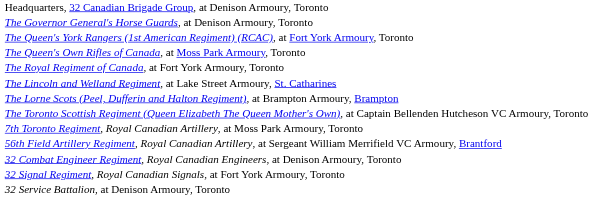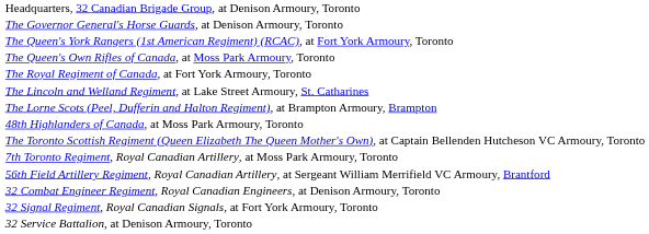+ row: 48th Highlanders of Canada, at Moss Park Armoury, Toronto
